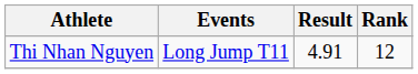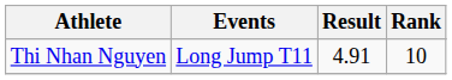Thi Nhan Nguyen | Rank: 12 -> 10
